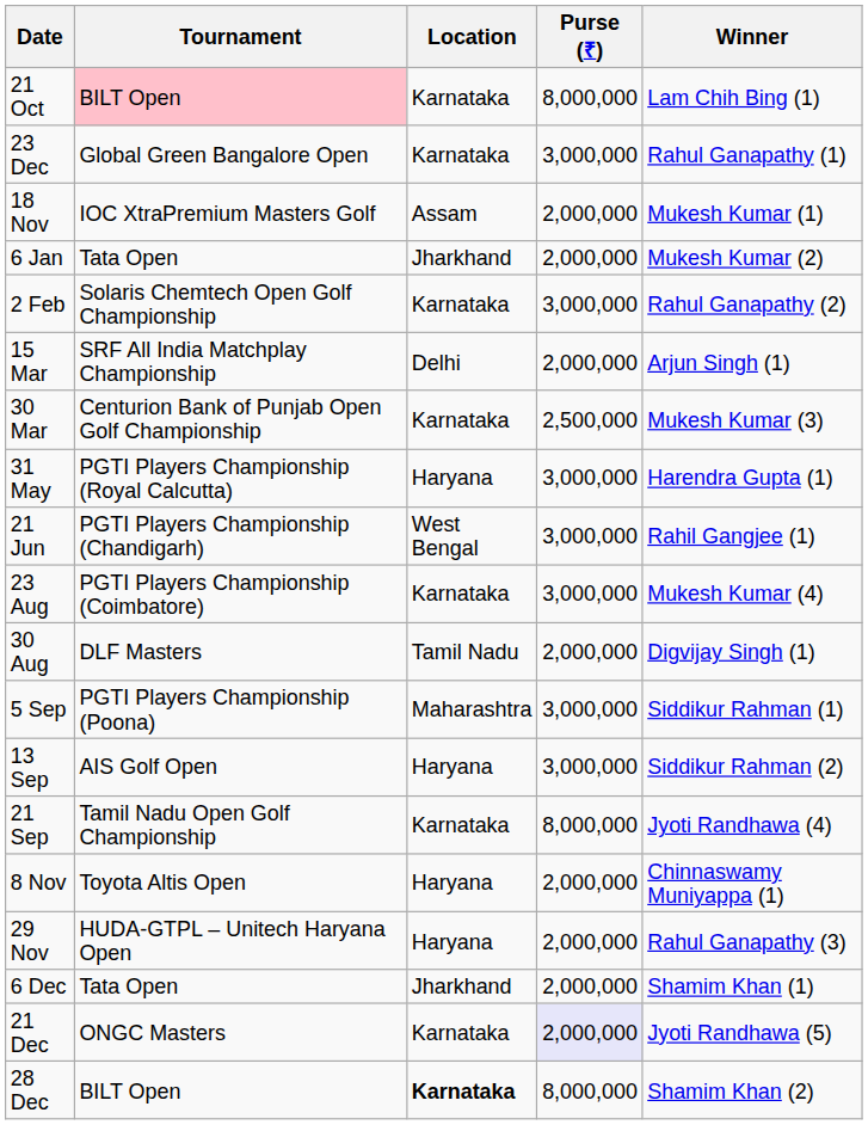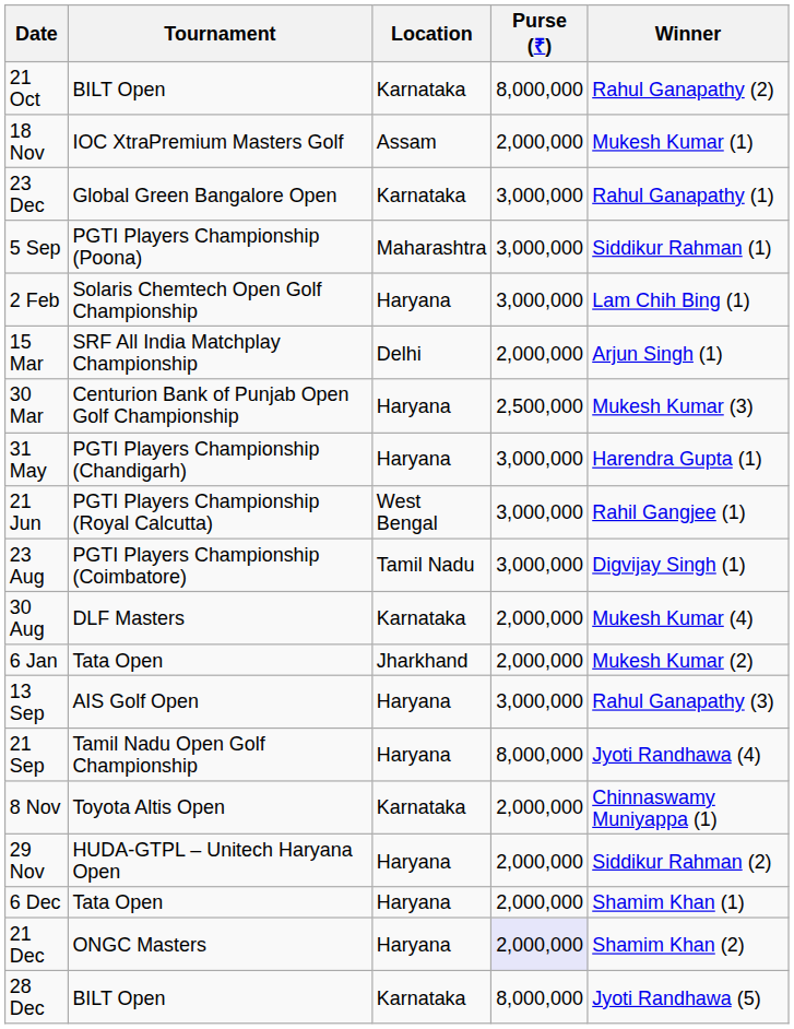21 Oct | Tournament: pink background -> no background
21 Oct | Winner: Lam Chih Bing (1) -> Rahul Ganapathy (2)
rows swapped: 18 Nov <-> 23 Dec
rows swapped: 6 Jan <-> 5 Sep
2 Feb | Location: Karnataka -> Haryana
2 Feb | Winner: Rahul Ganapathy (2) -> Lam Chih Bing (1)
30 Mar | Location: Karnataka -> Haryana
31 May | Tournament: PGTI Players Championship (Royal Calcutta) -> PGTI Players Championship (Chandigarh)
21 Jun | Tournament: PGTI Players Championship (Chandigarh) -> PGTI Players Championship (Royal Calcutta)
23 Aug | Location: Karnataka -> Tamil Nadu
23 Aug | Winner: Mukesh Kumar (4) -> Digvijay Singh (1)
30 Aug | Location: Tamil Nadu -> Karnataka
30 Aug | Winner: Digvijay Singh (1) -> Mukesh Kumar (4)
13 Sep | Winner: Siddikur Rahman (2) -> Rahul Ganapathy (3)
21 Sep | Location: Karnataka -> Haryana
8 Nov | Location: Haryana -> Karnataka
29 Nov | Winner: Rahul Ganapathy (3) -> Siddikur Rahman (2)
6 Dec | Location: Jharkhand -> Haryana
21 Dec | Location: Karnataka -> Haryana
21 Dec | Winner: Jyoti Randhawa (5) -> Shamim Khan (2)
28 Dec | Location: bold -> normal
28 Dec | Winner: Shamim Khan (2) -> Jyoti Randhawa (5)
